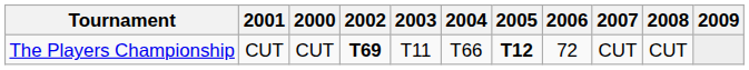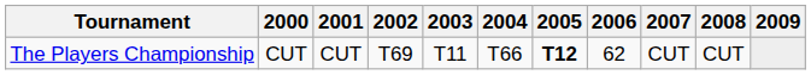columns swapped: 2000 <-> 2001
The Players Championship | 2002: bold -> normal
The Players Championship | 2006: 72 -> 62
